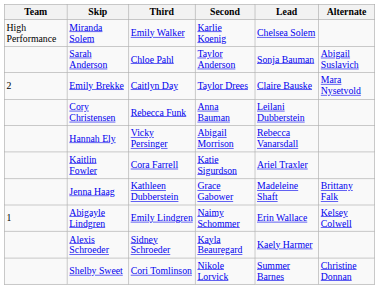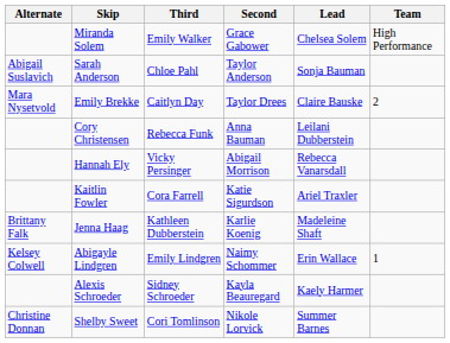columns swapped: Team <-> Alternate
Miranda Solem | Second: Karlie Koenig -> Grace Gabower
Jenna Haag | Second: Grace Gabower -> Karlie Koenig
